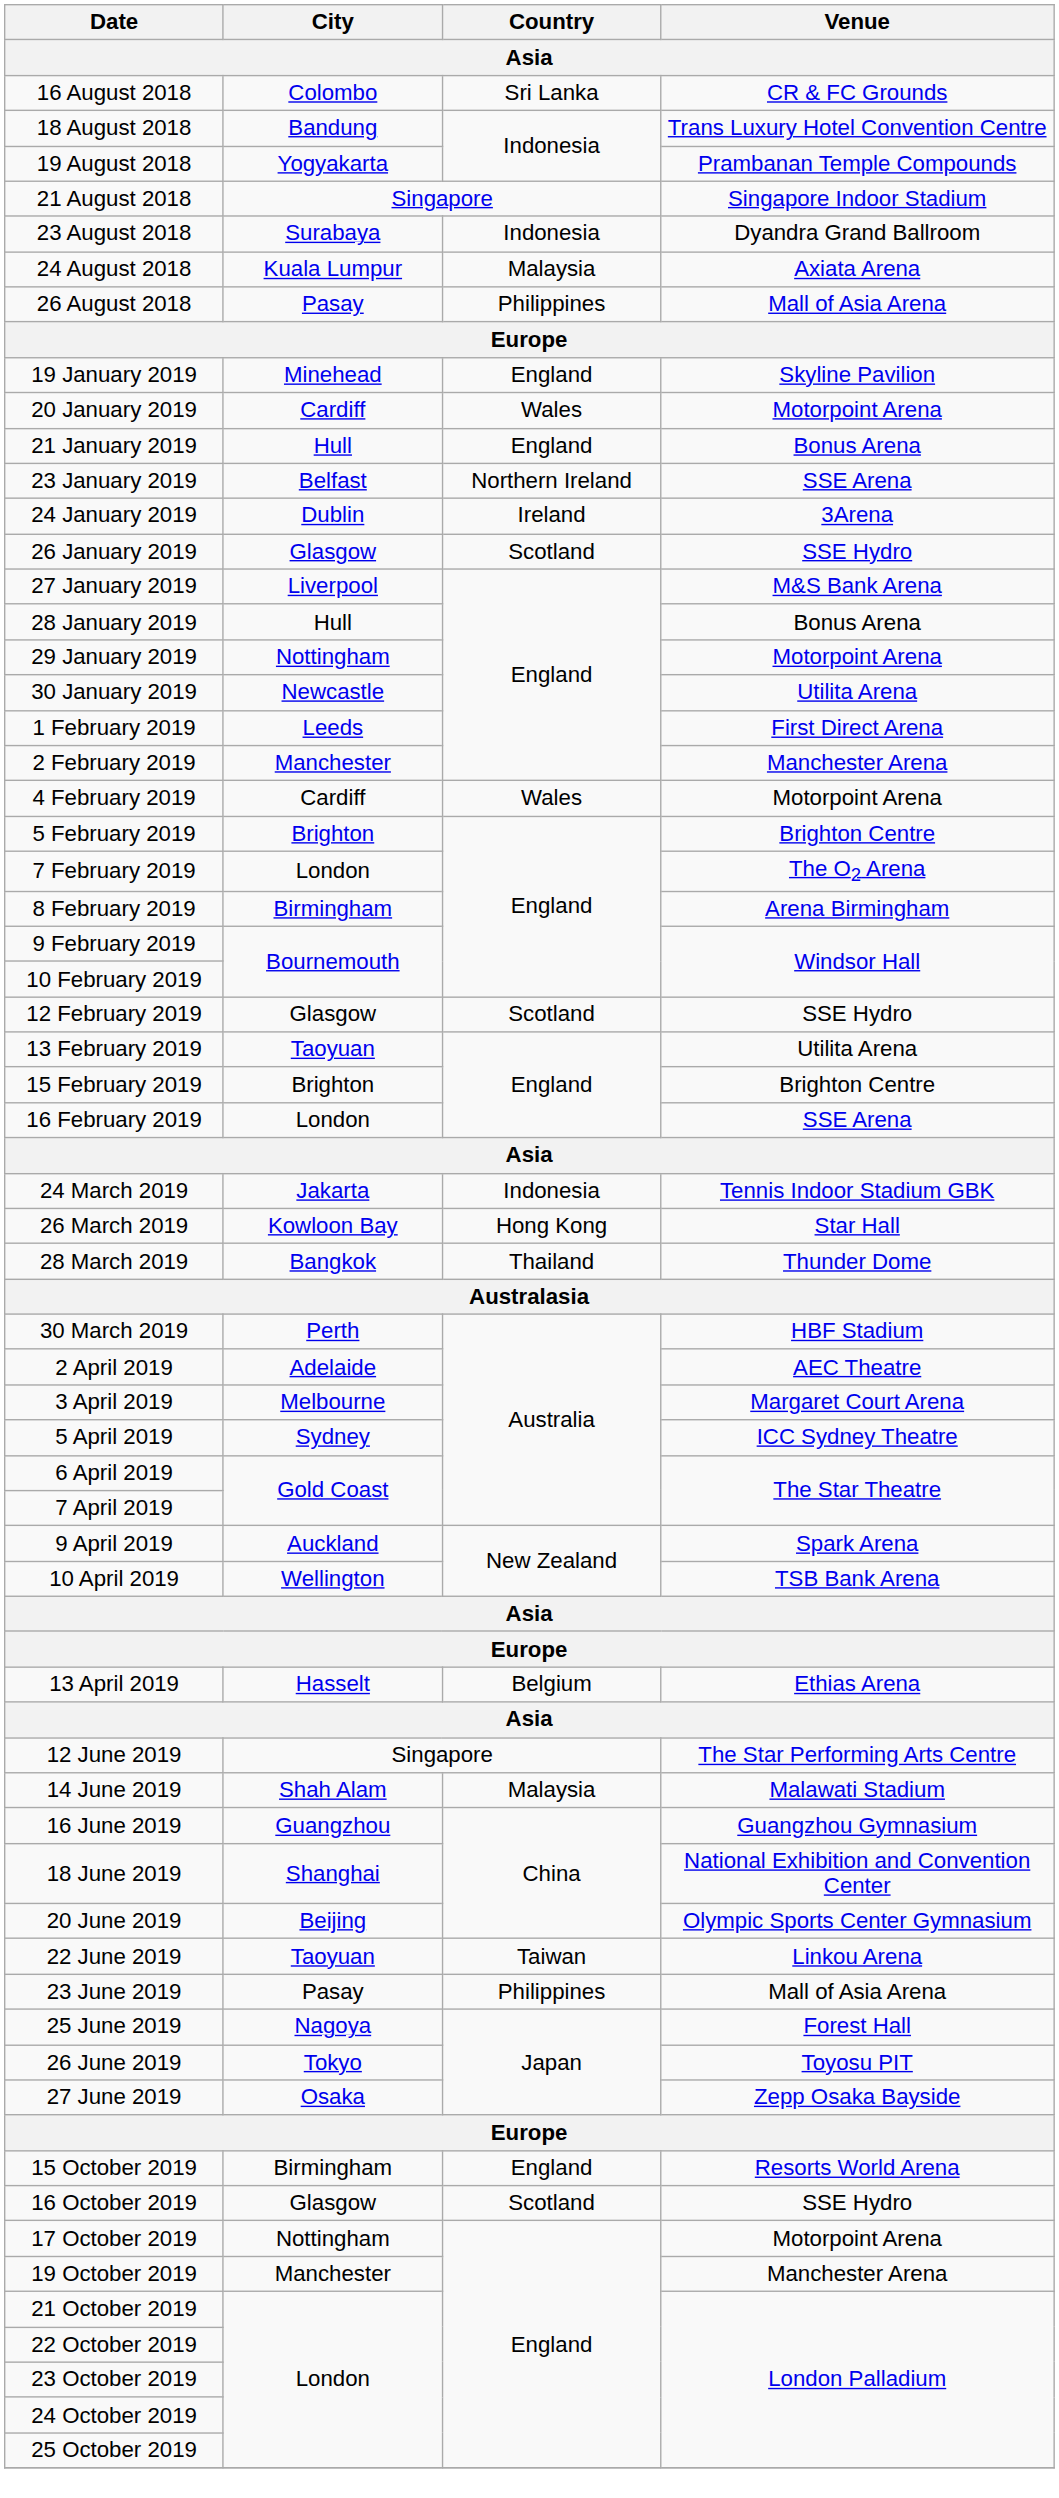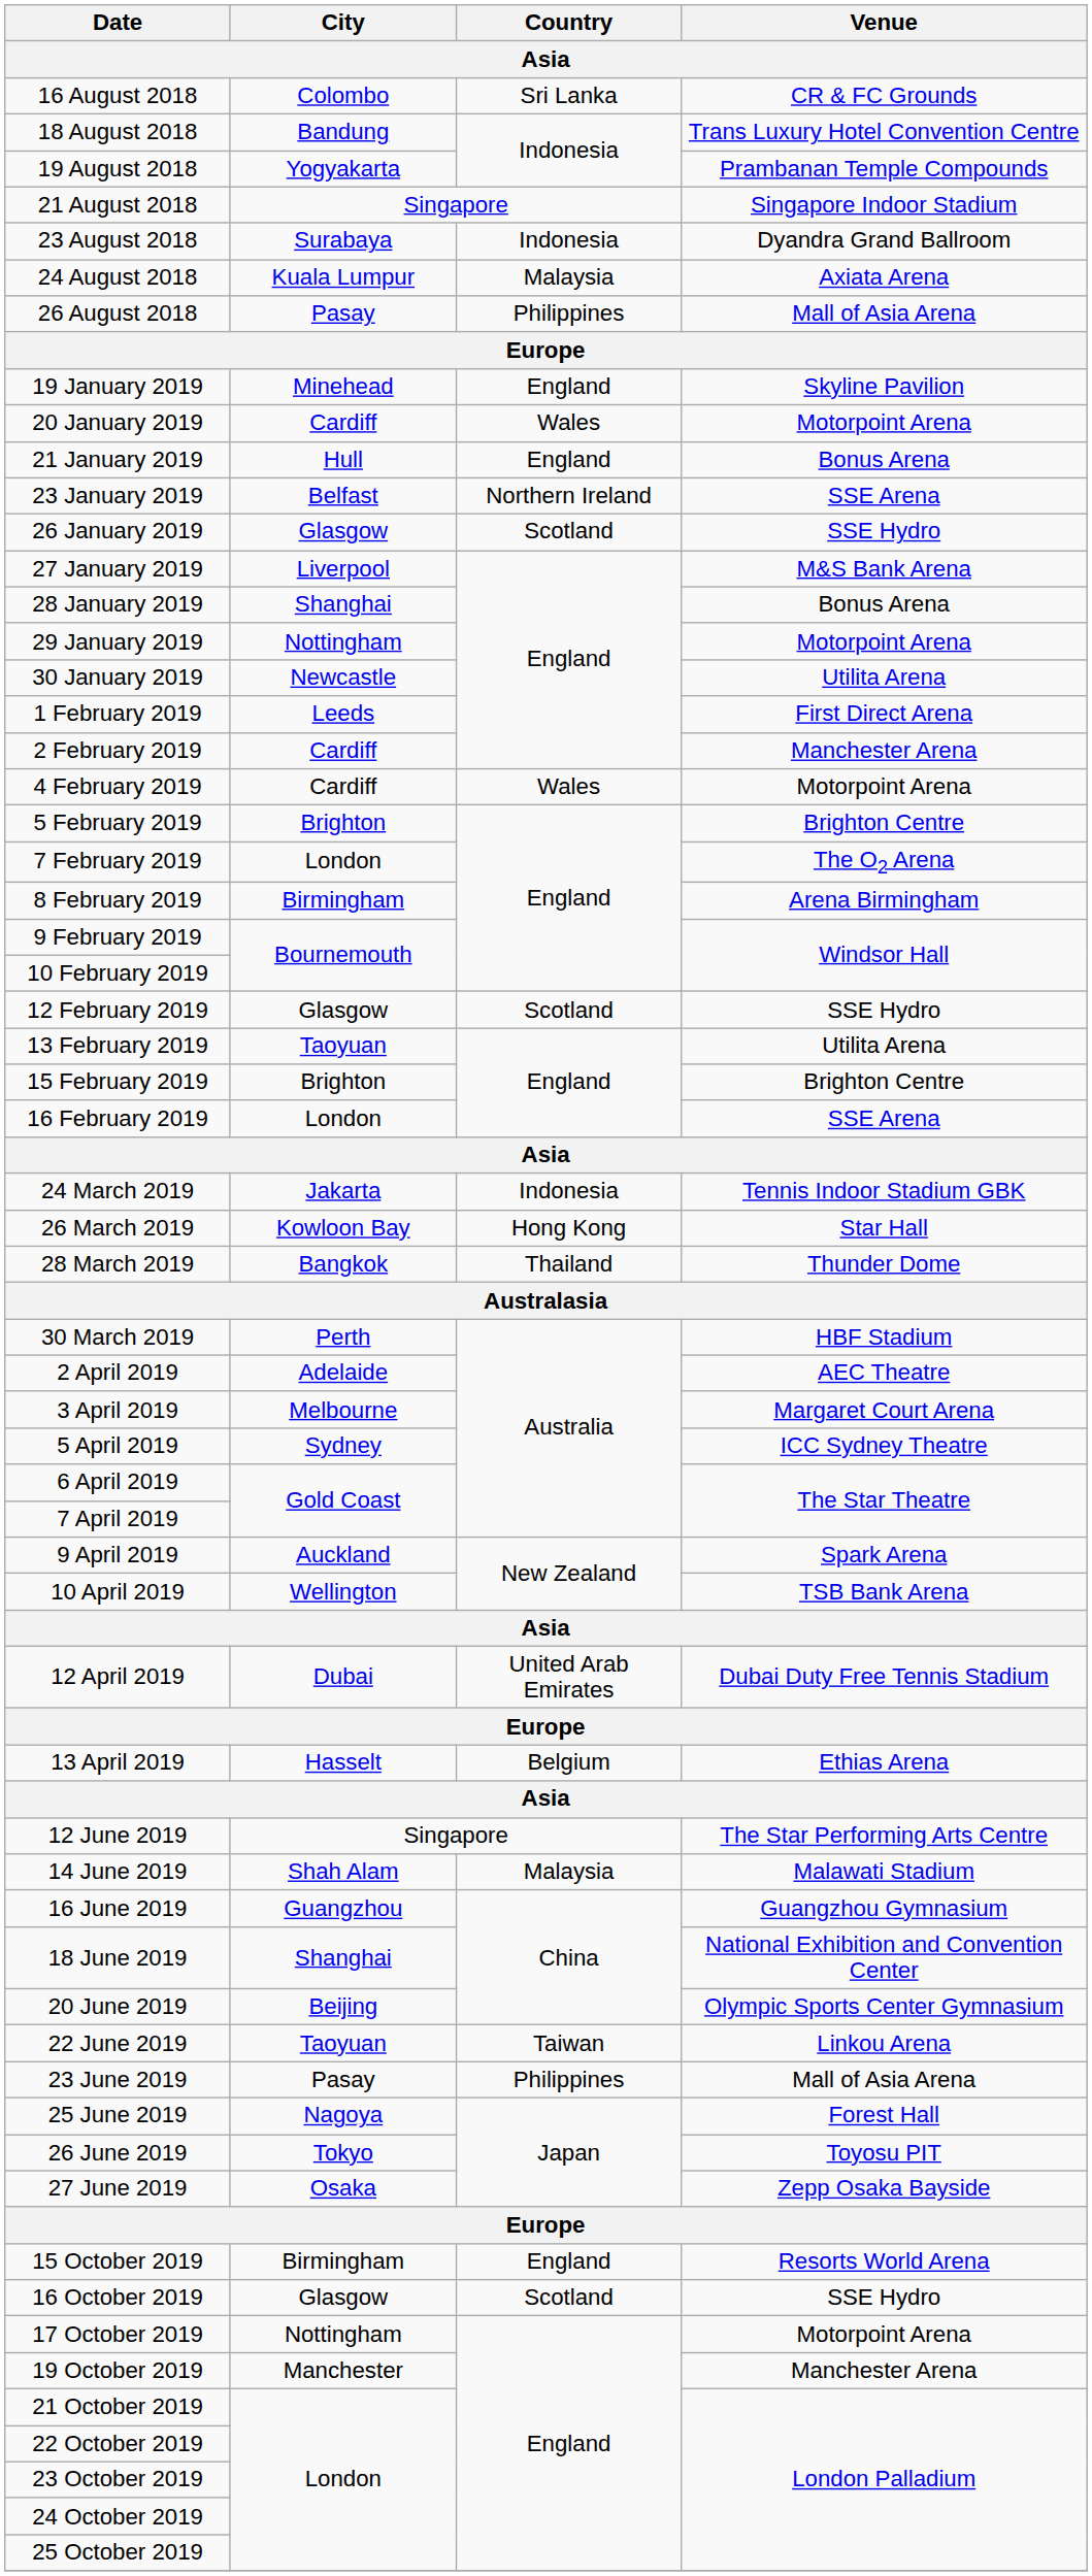- row: 24 January 2019 | Dublin | Ireland | 3Arena
28 January 2019 | City: Hull -> Shanghai
2 February 2019 | City: Manchester -> Cardiff
+ row: 12 April 2019 | Dubai | United Arab Emirates | Dubai Duty Free Tennis Stadium
